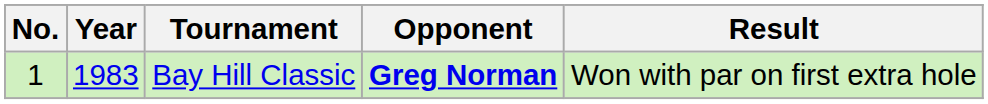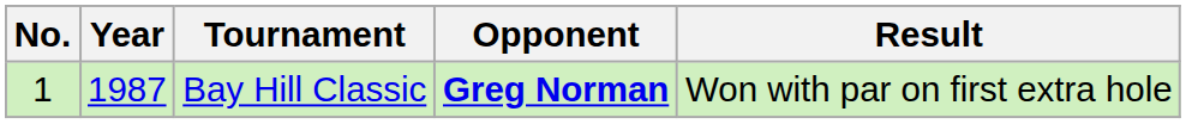Bay Hill Classic | Year: 1983 -> 1987
